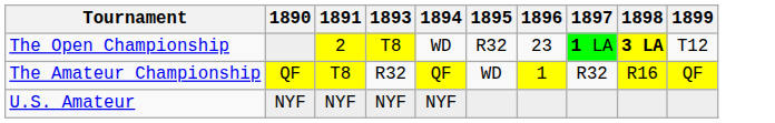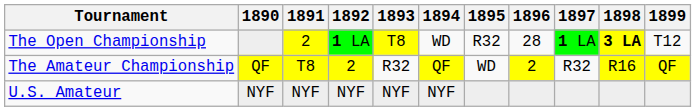+ column: 1892 | 1 LA | 2 | NYF
The Open Championship | 1896: 23 -> 28
The Amateur Championship | 1896: 1 -> 2
